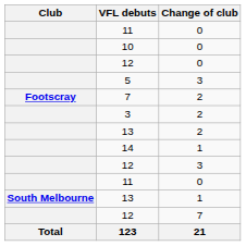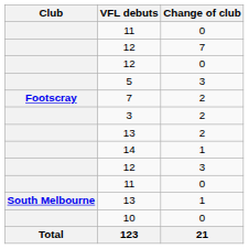rows swapped: 10 <-> 12 / 7
